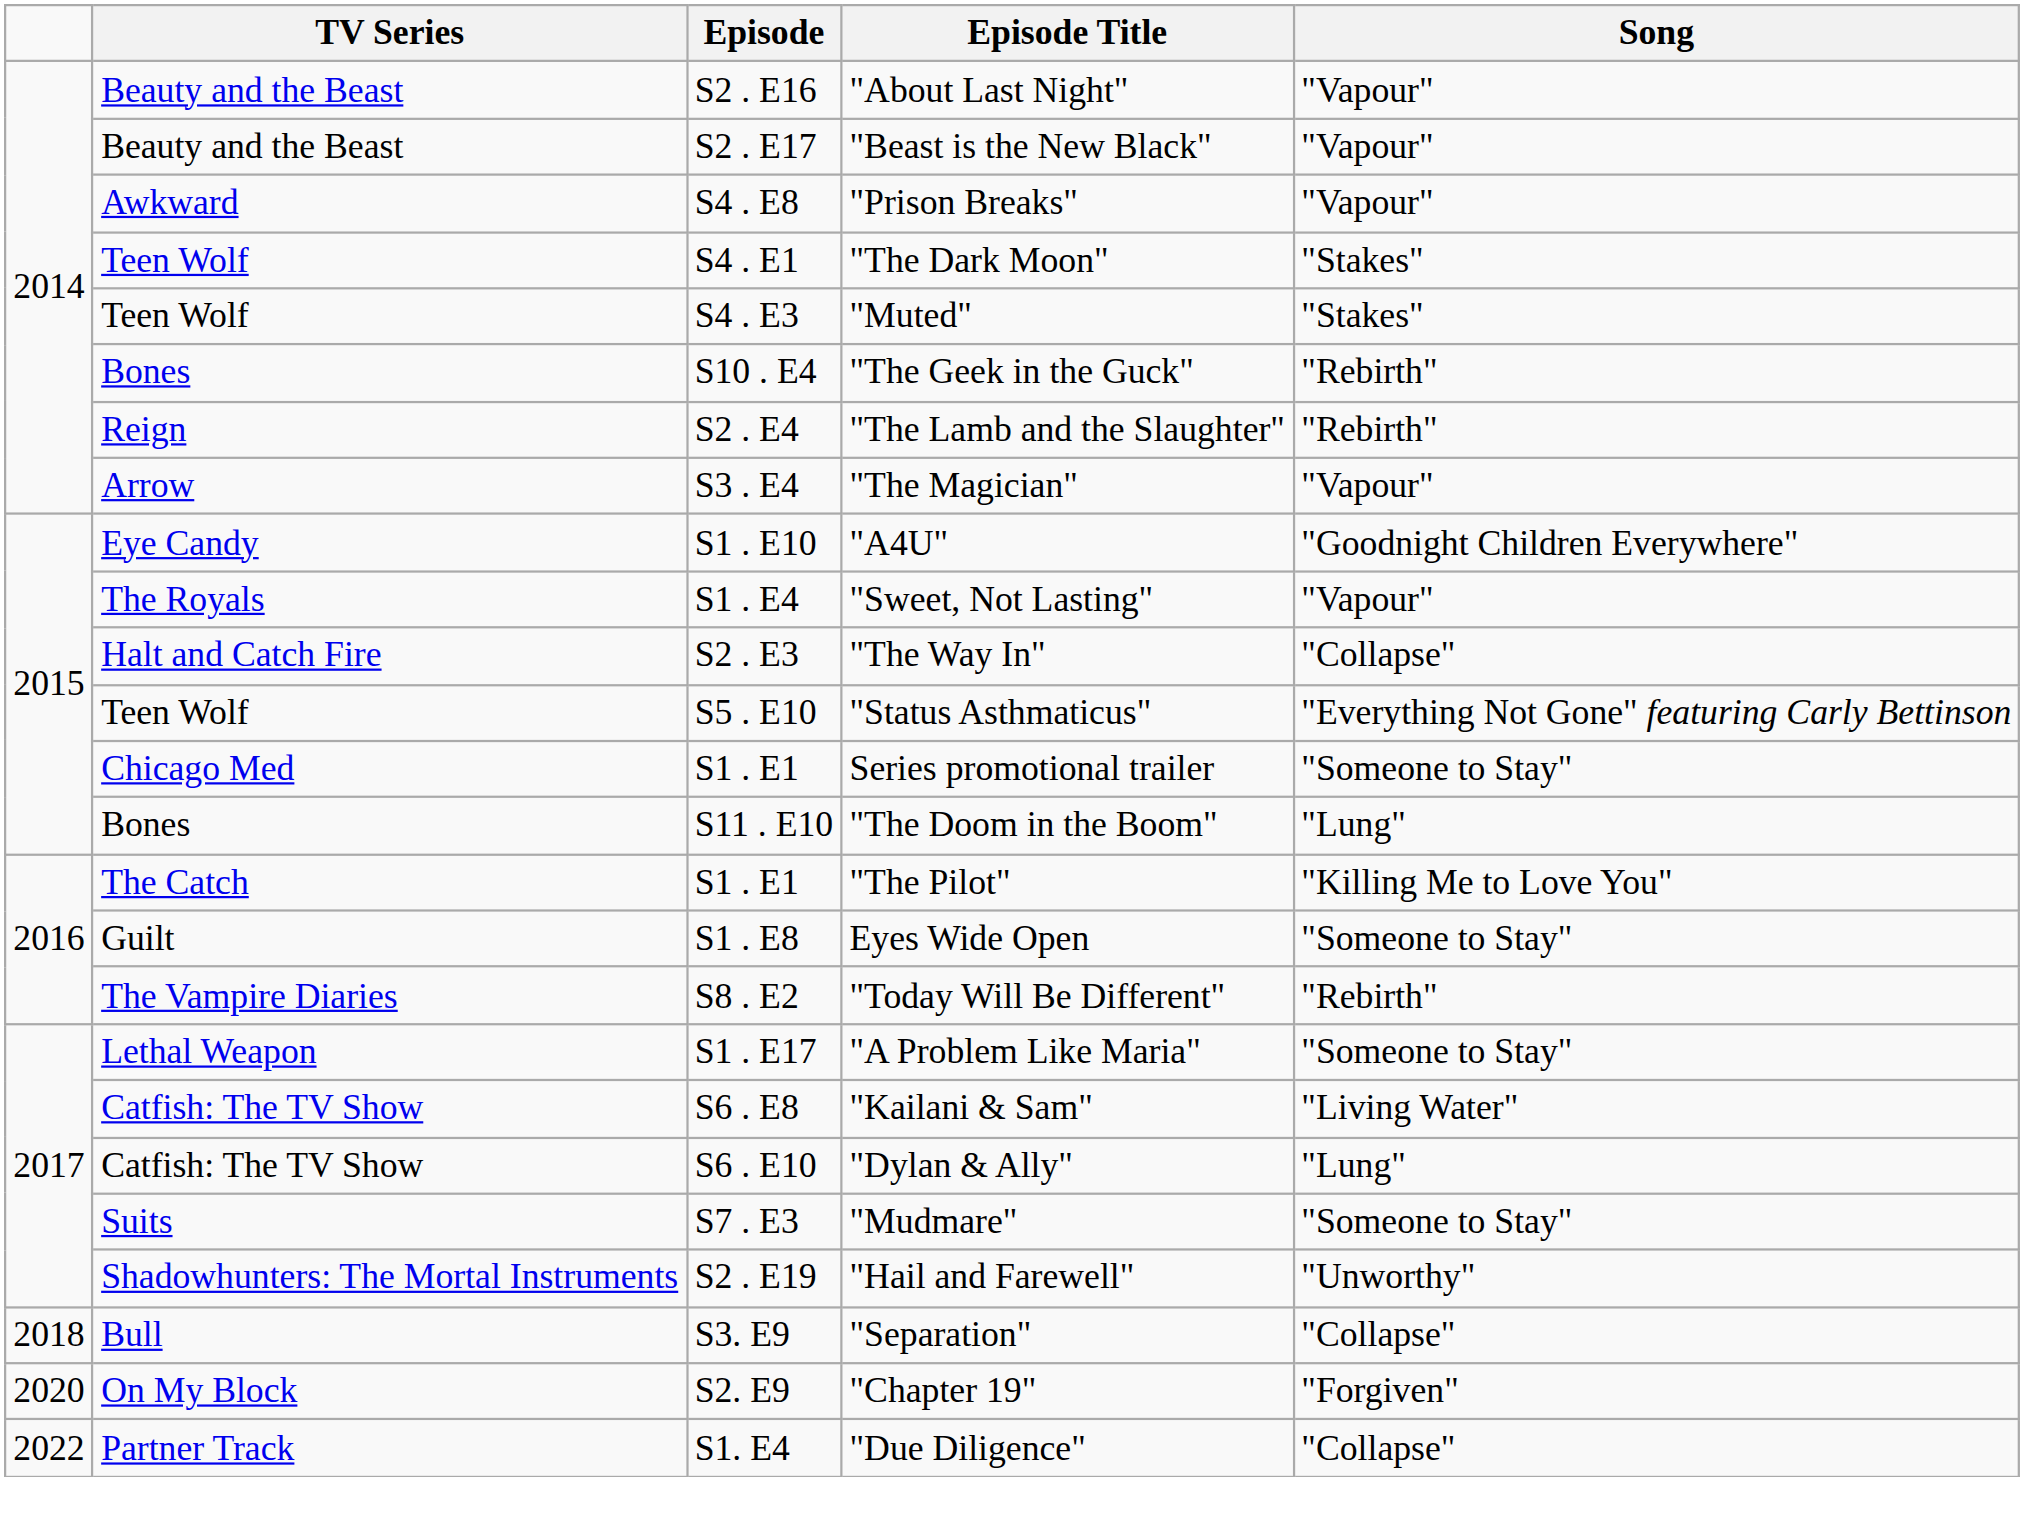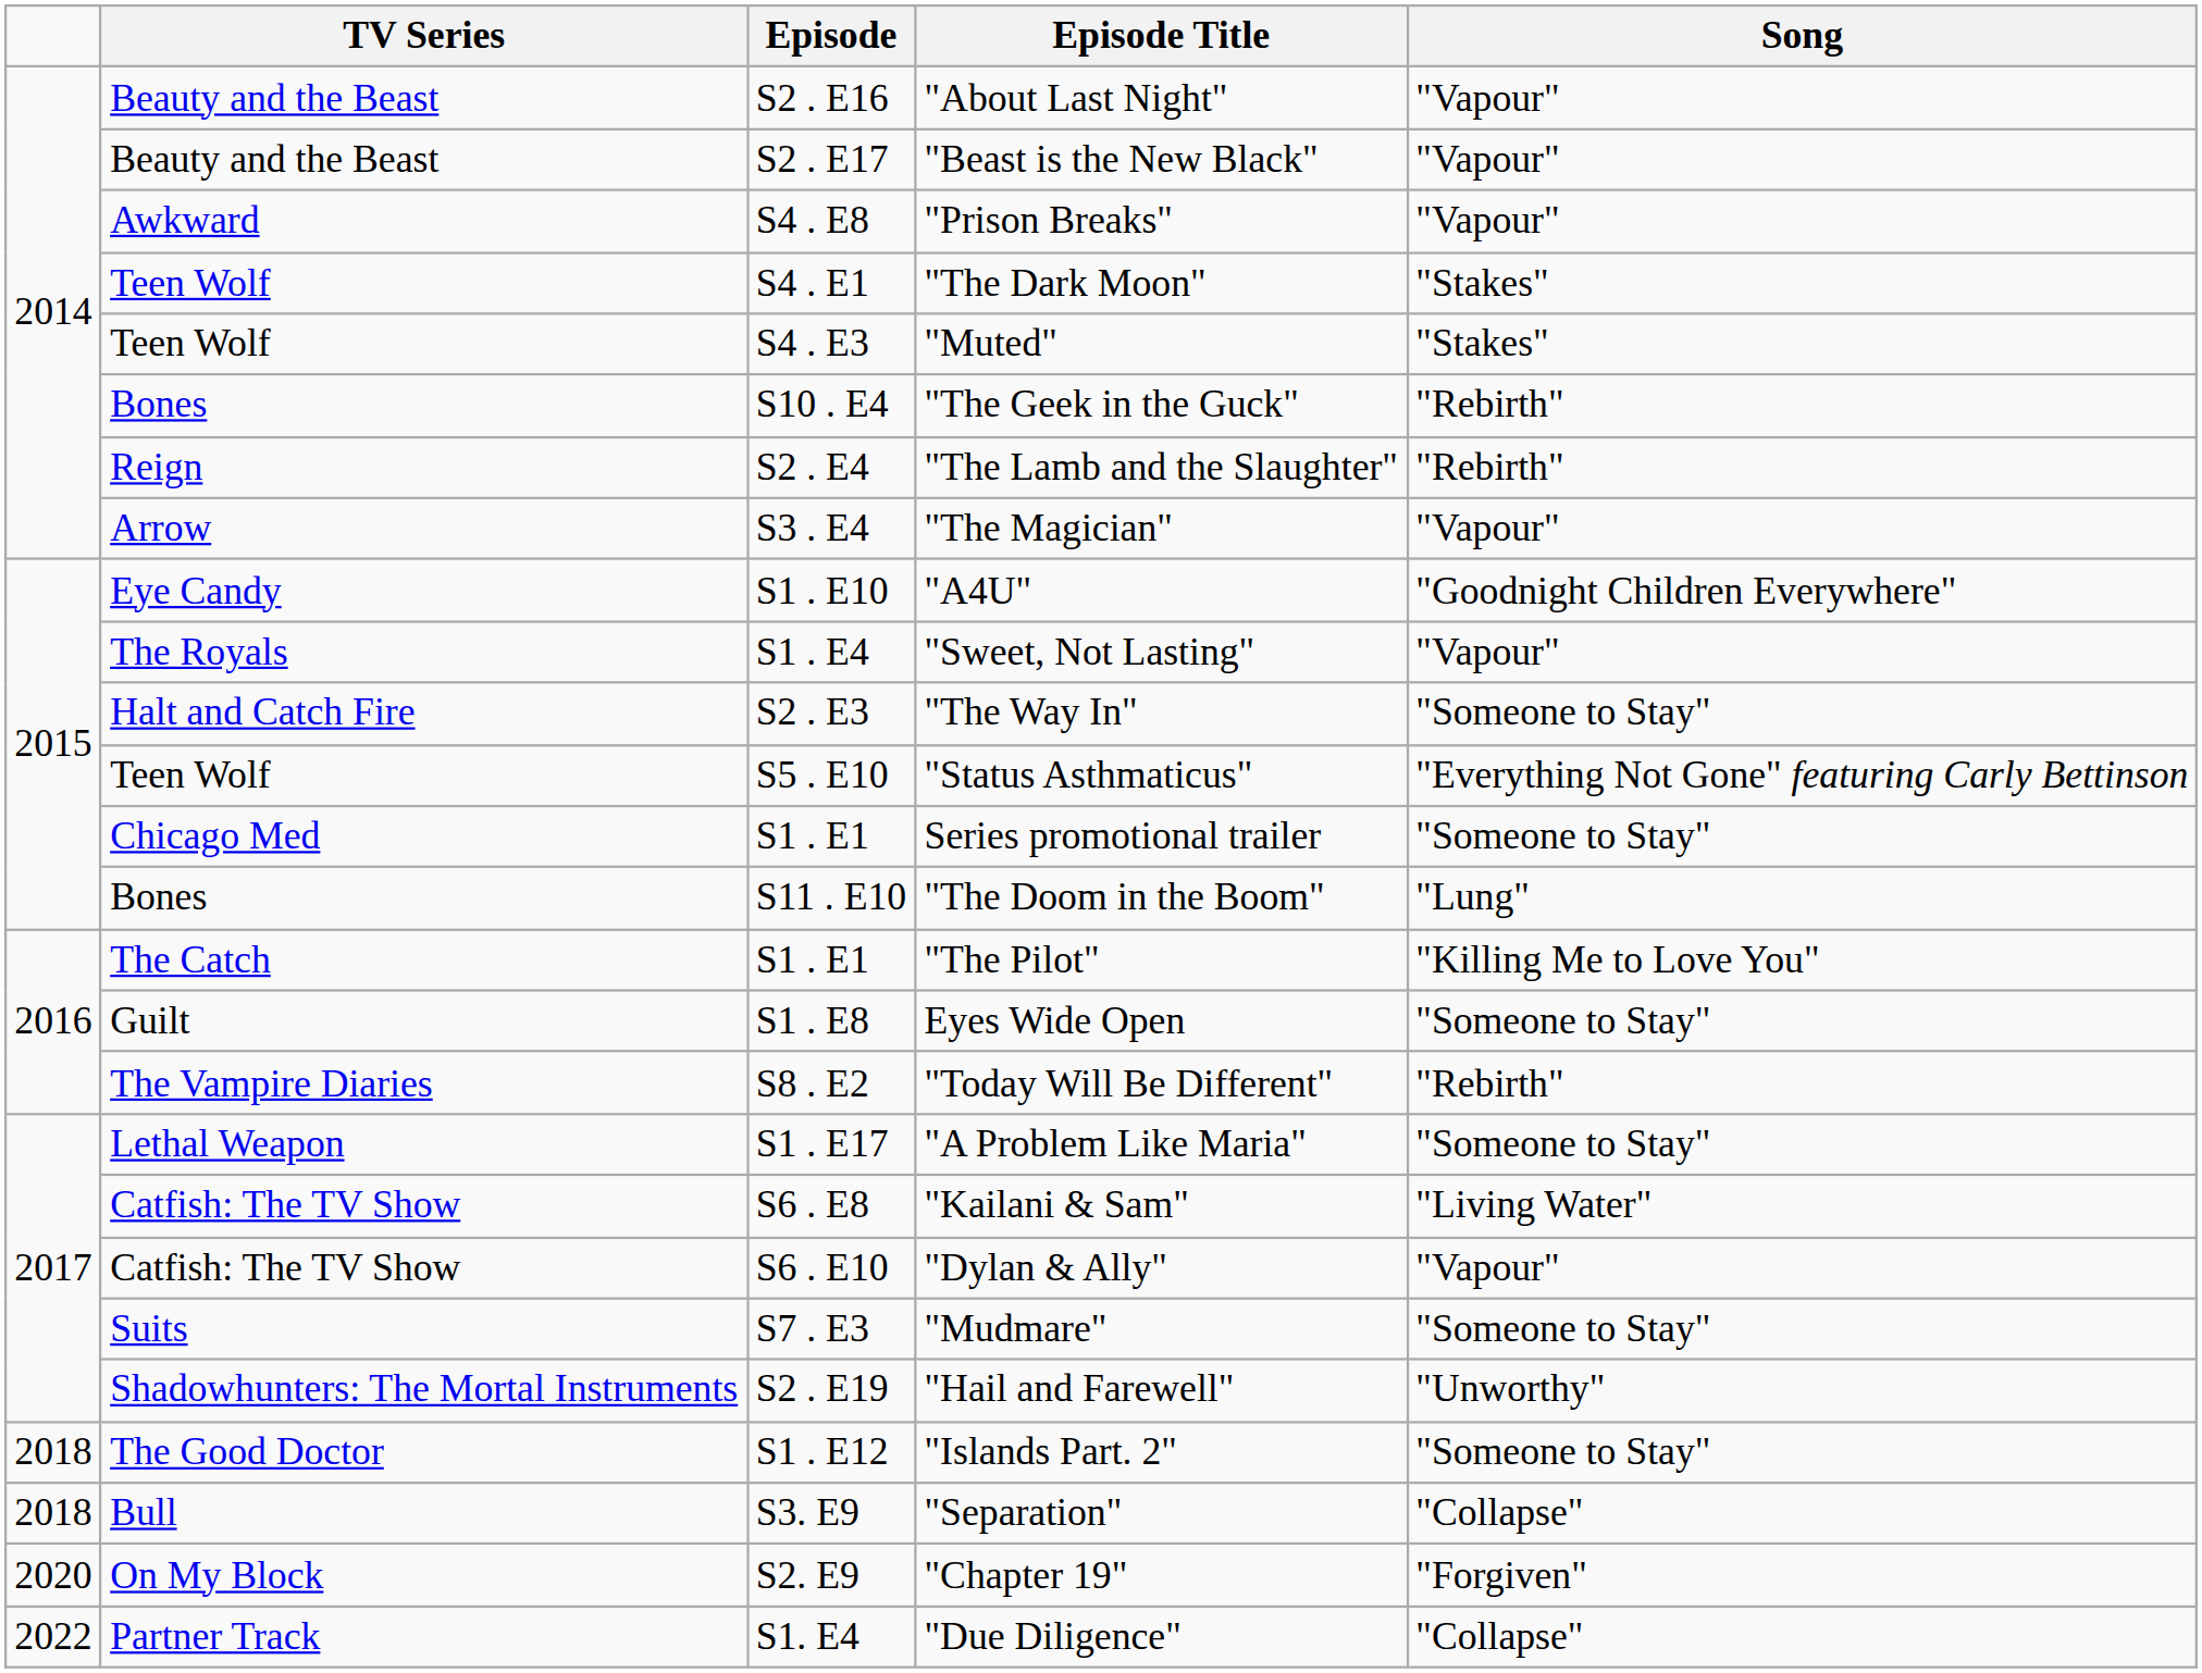"The Way In" | Song: "Collapse" -> "Someone to Stay"
"Dylan & Ally" | Song: "Lung" -> "Vapour"
+ row: 2018 | The Good Doctor | S1 . E12 | "Islands Part. 2" | "Someone to Stay"
